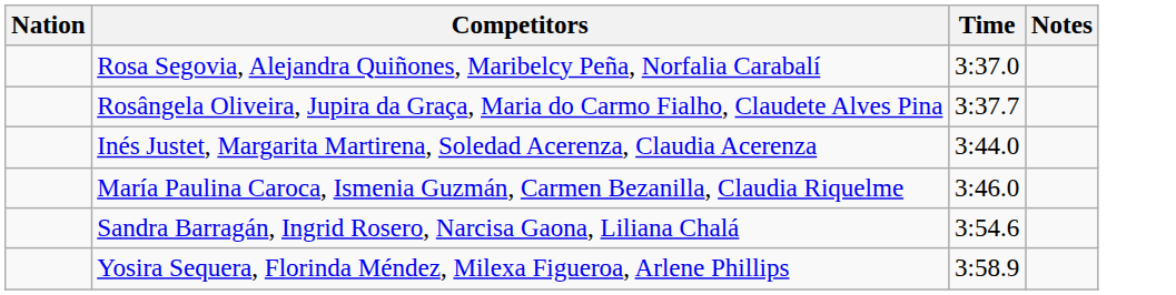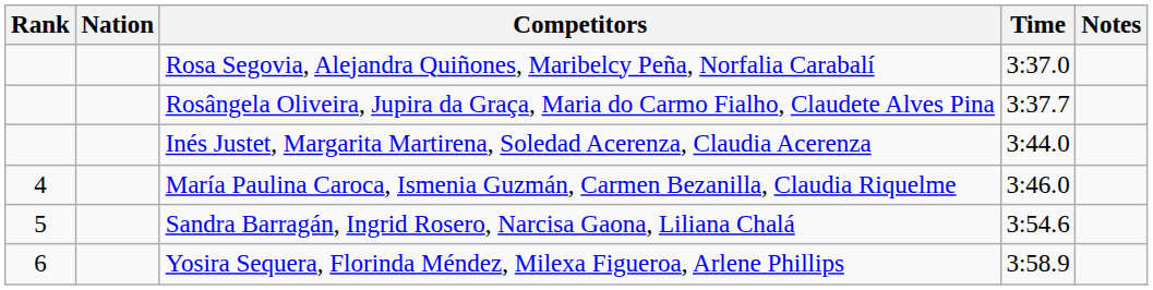+ column: Rank | 4 | 5 | 6
